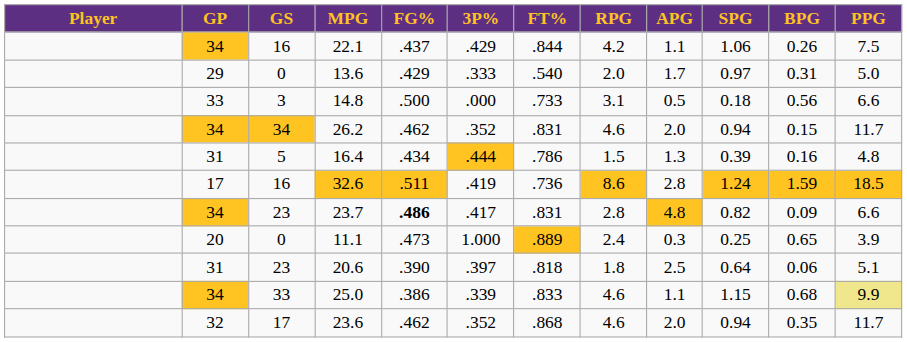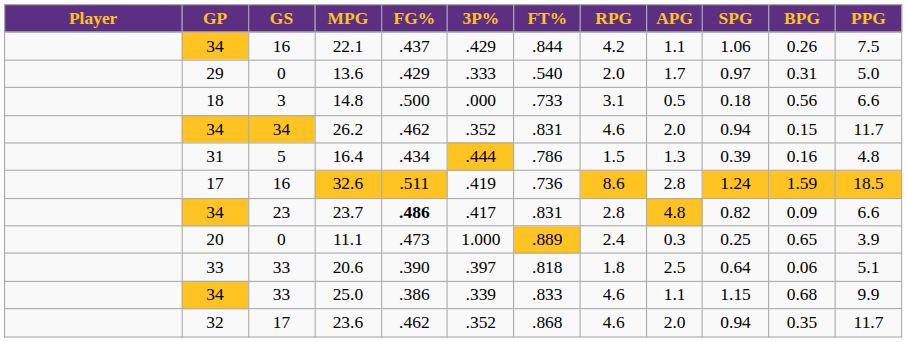14.8 | GP: 33 -> 18
20.6 | GP: 31 -> 33
20.6 | GS: 23 -> 33
25.0 | PPG: khaki background -> no background
